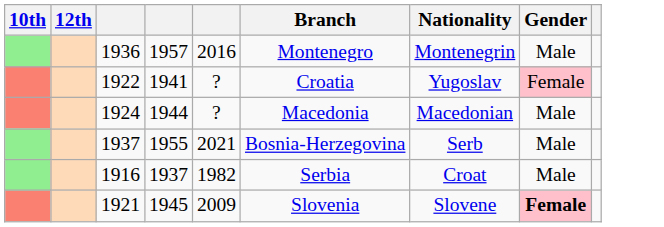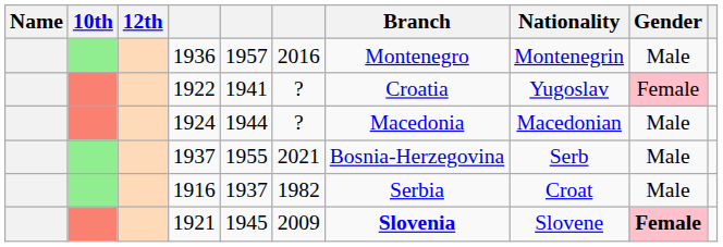+ column: Name
1921 | Branch: normal -> bold
